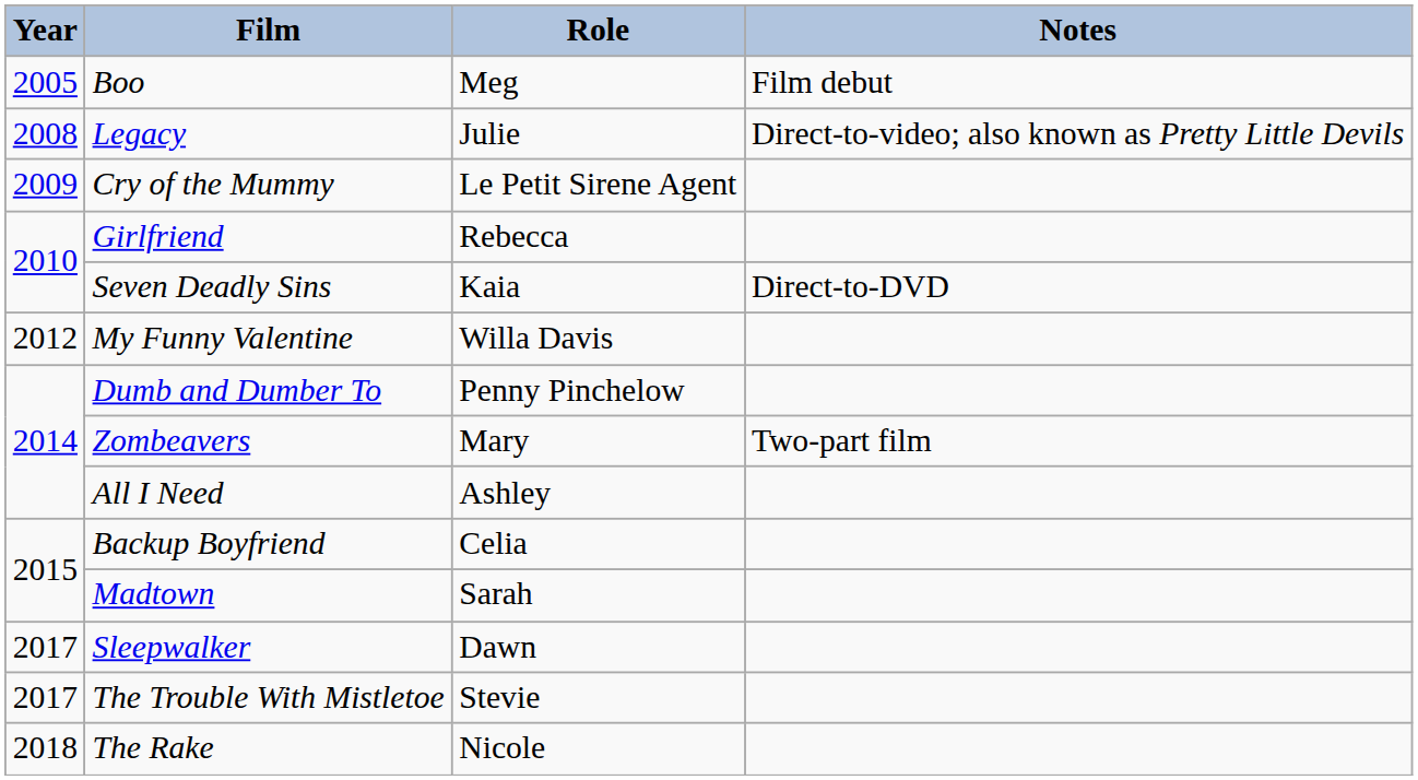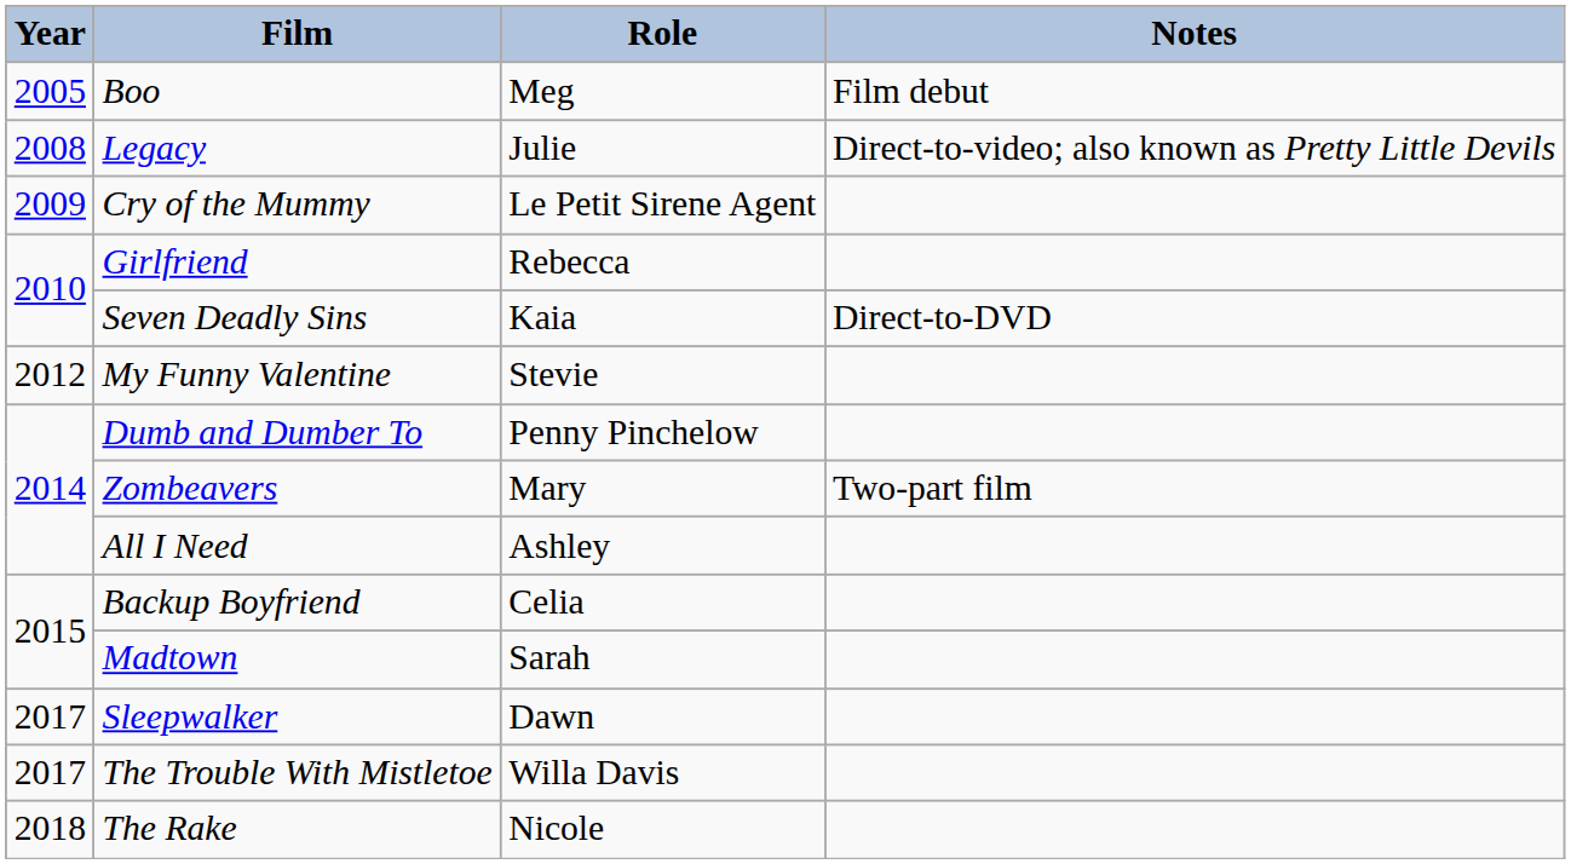My Funny Valentine | Role: Willa Davis -> Stevie
The Trouble With Mistletoe | Role: Stevie -> Willa Davis
